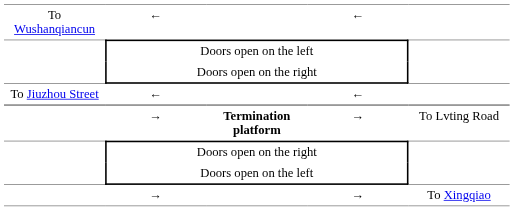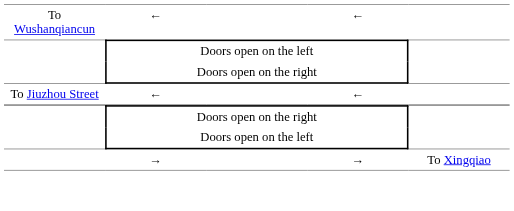- row: → | Termination platform | → | To Lvting Road
